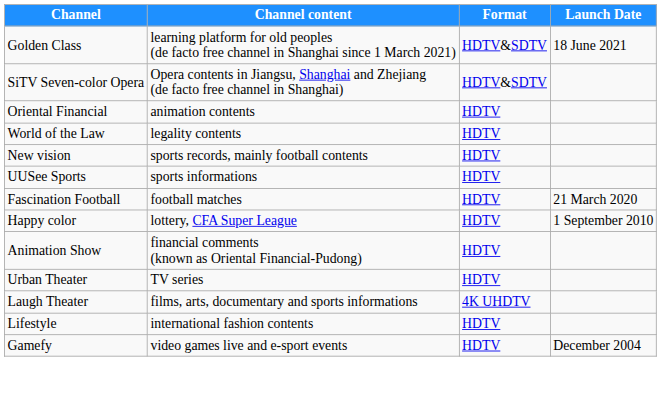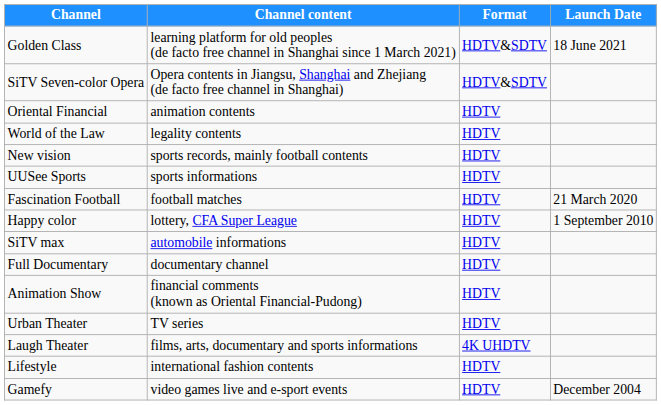+ row: SiTV max | automobile informations | HDTV
+ row: Full Documentary | documentary channel | HDTV
